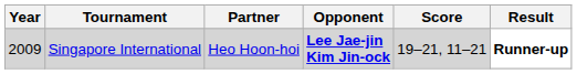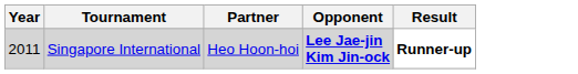- column: Score | 19–21, 11–21
Singapore International | Year: 2009 -> 2011
